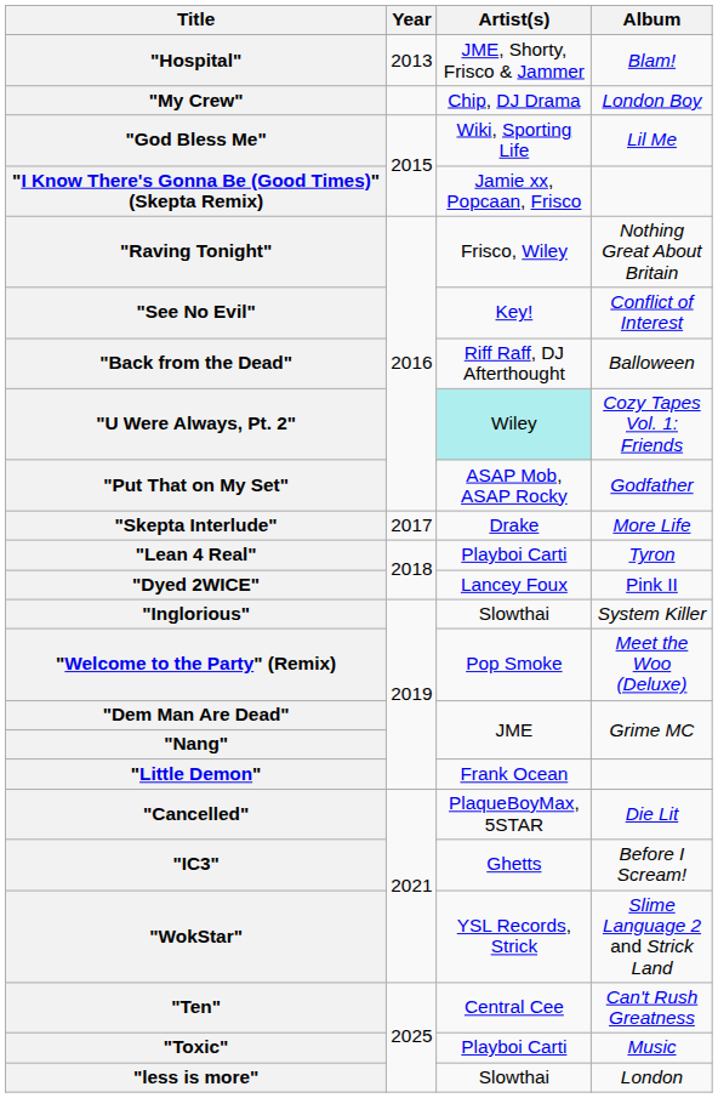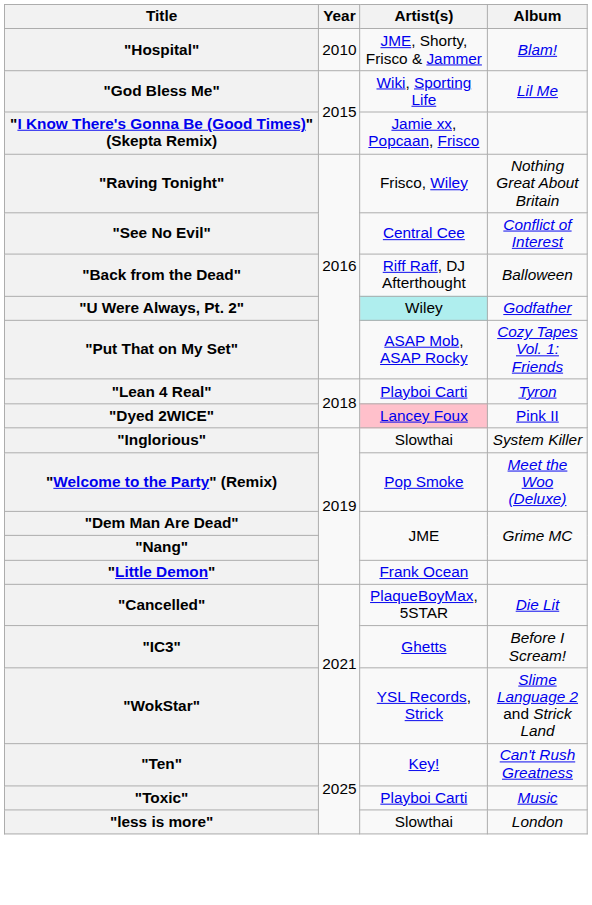"Hospital" | Year: 2013 -> 2010
- row: "My Crew" | Chip, DJ Drama | London Boy
"See No Evil" | Artist(s): Key! -> Central Cee
"U Were Always, Pt. 2" | Album: Cozy Tapes Vol. 1: Friends -> Godfather
"Put That on My Set" | Album: Godfather -> Cozy Tapes Vol. 1: Friends
- row: "Skepta Interlude" | 2017 | Drake | More Life
"Dyed 2WICE" | Artist(s): no background -> pink background
"Ten" | Artist(s): Central Cee -> Key!
